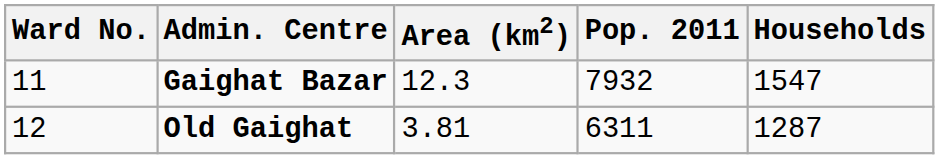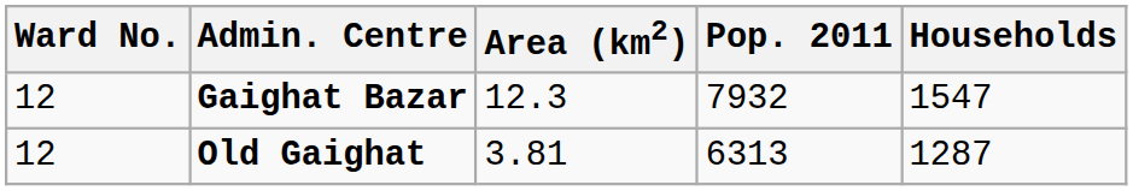Gaighat Bazar | Ward No.: 11 -> 12
Old Gaighat | Pop. 2011: 6311 -> 6313
